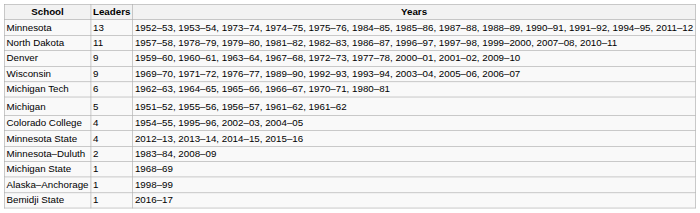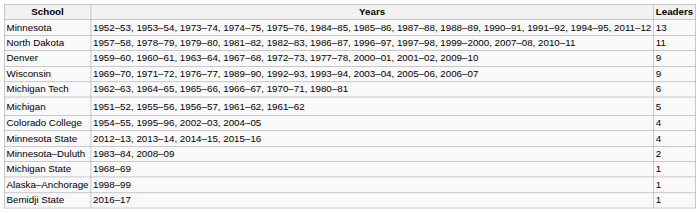columns swapped: Leaders <-> Years
